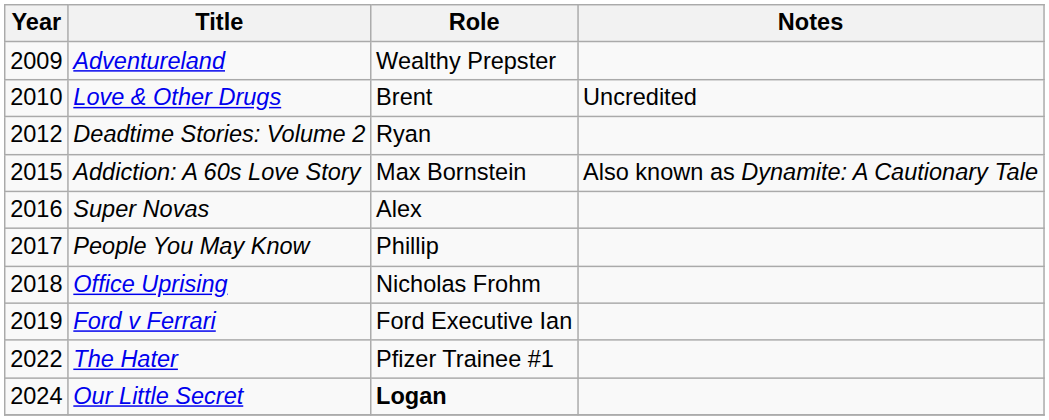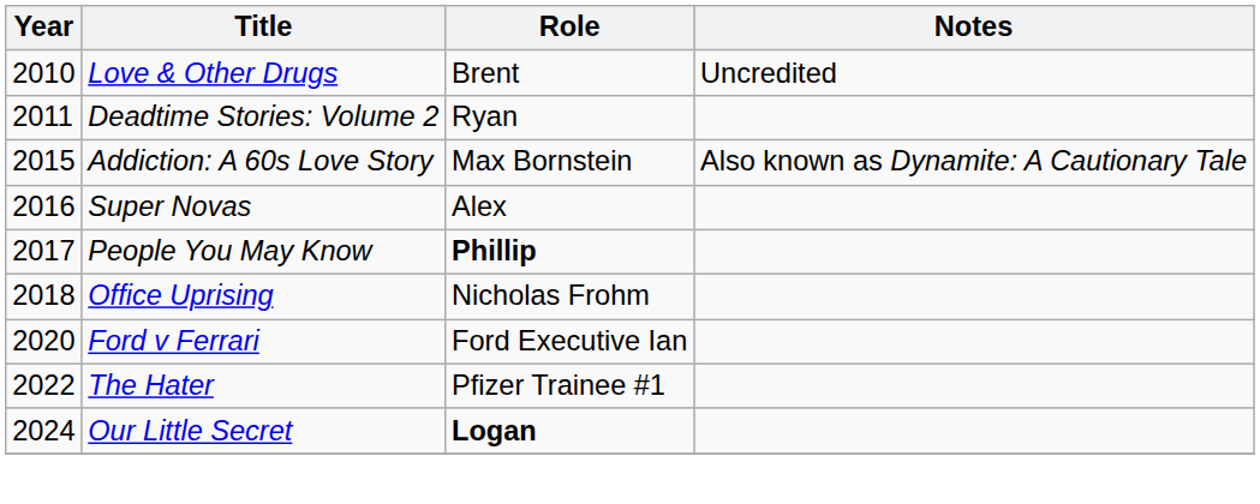- row: 2009 | Adventureland | Wealthy Prepster
Deadtime Stories: Volume 2 | Year: 2012 -> 2011
People You May Know | Role: normal -> bold
Ford v Ferrari | Year: 2019 -> 2020
